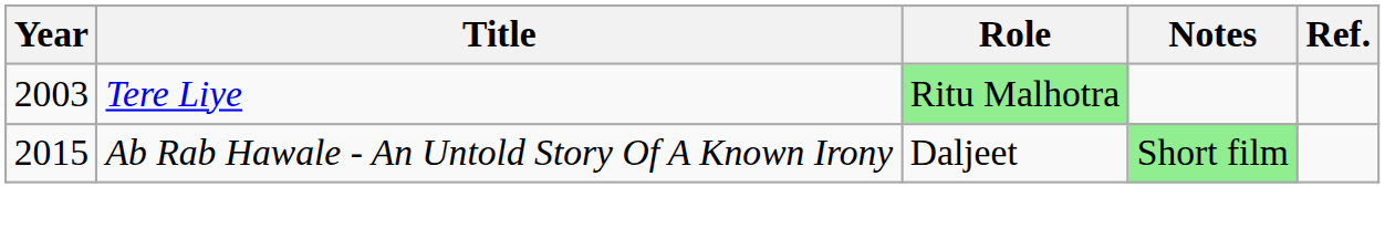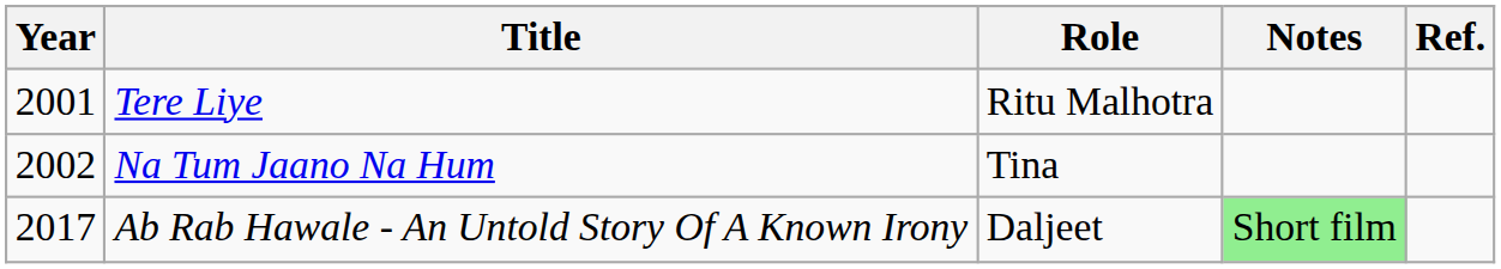Tere Liye | Year: 2003 -> 2001
Tere Liye | Role: lightgreen background -> no background
+ row: 2002 | Na Tum Jaano Na Hum | Tina
Ab Rab Hawale - An Untold Story Of A Known Irony | Year: 2015 -> 2017
